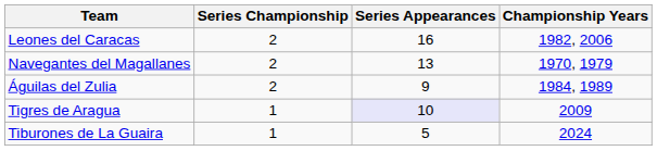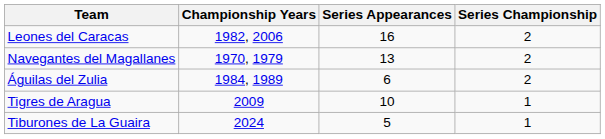columns swapped: Series Championship <-> Championship Years
Águilas del Zulia | Series Appearances: 9 -> 6
Tigres de Aragua | Series Appearances: lavender background -> no background
